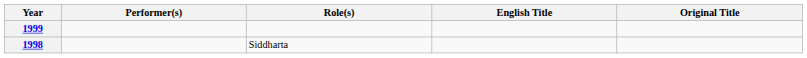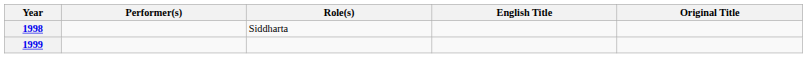rows swapped: 1998 <-> 1999
